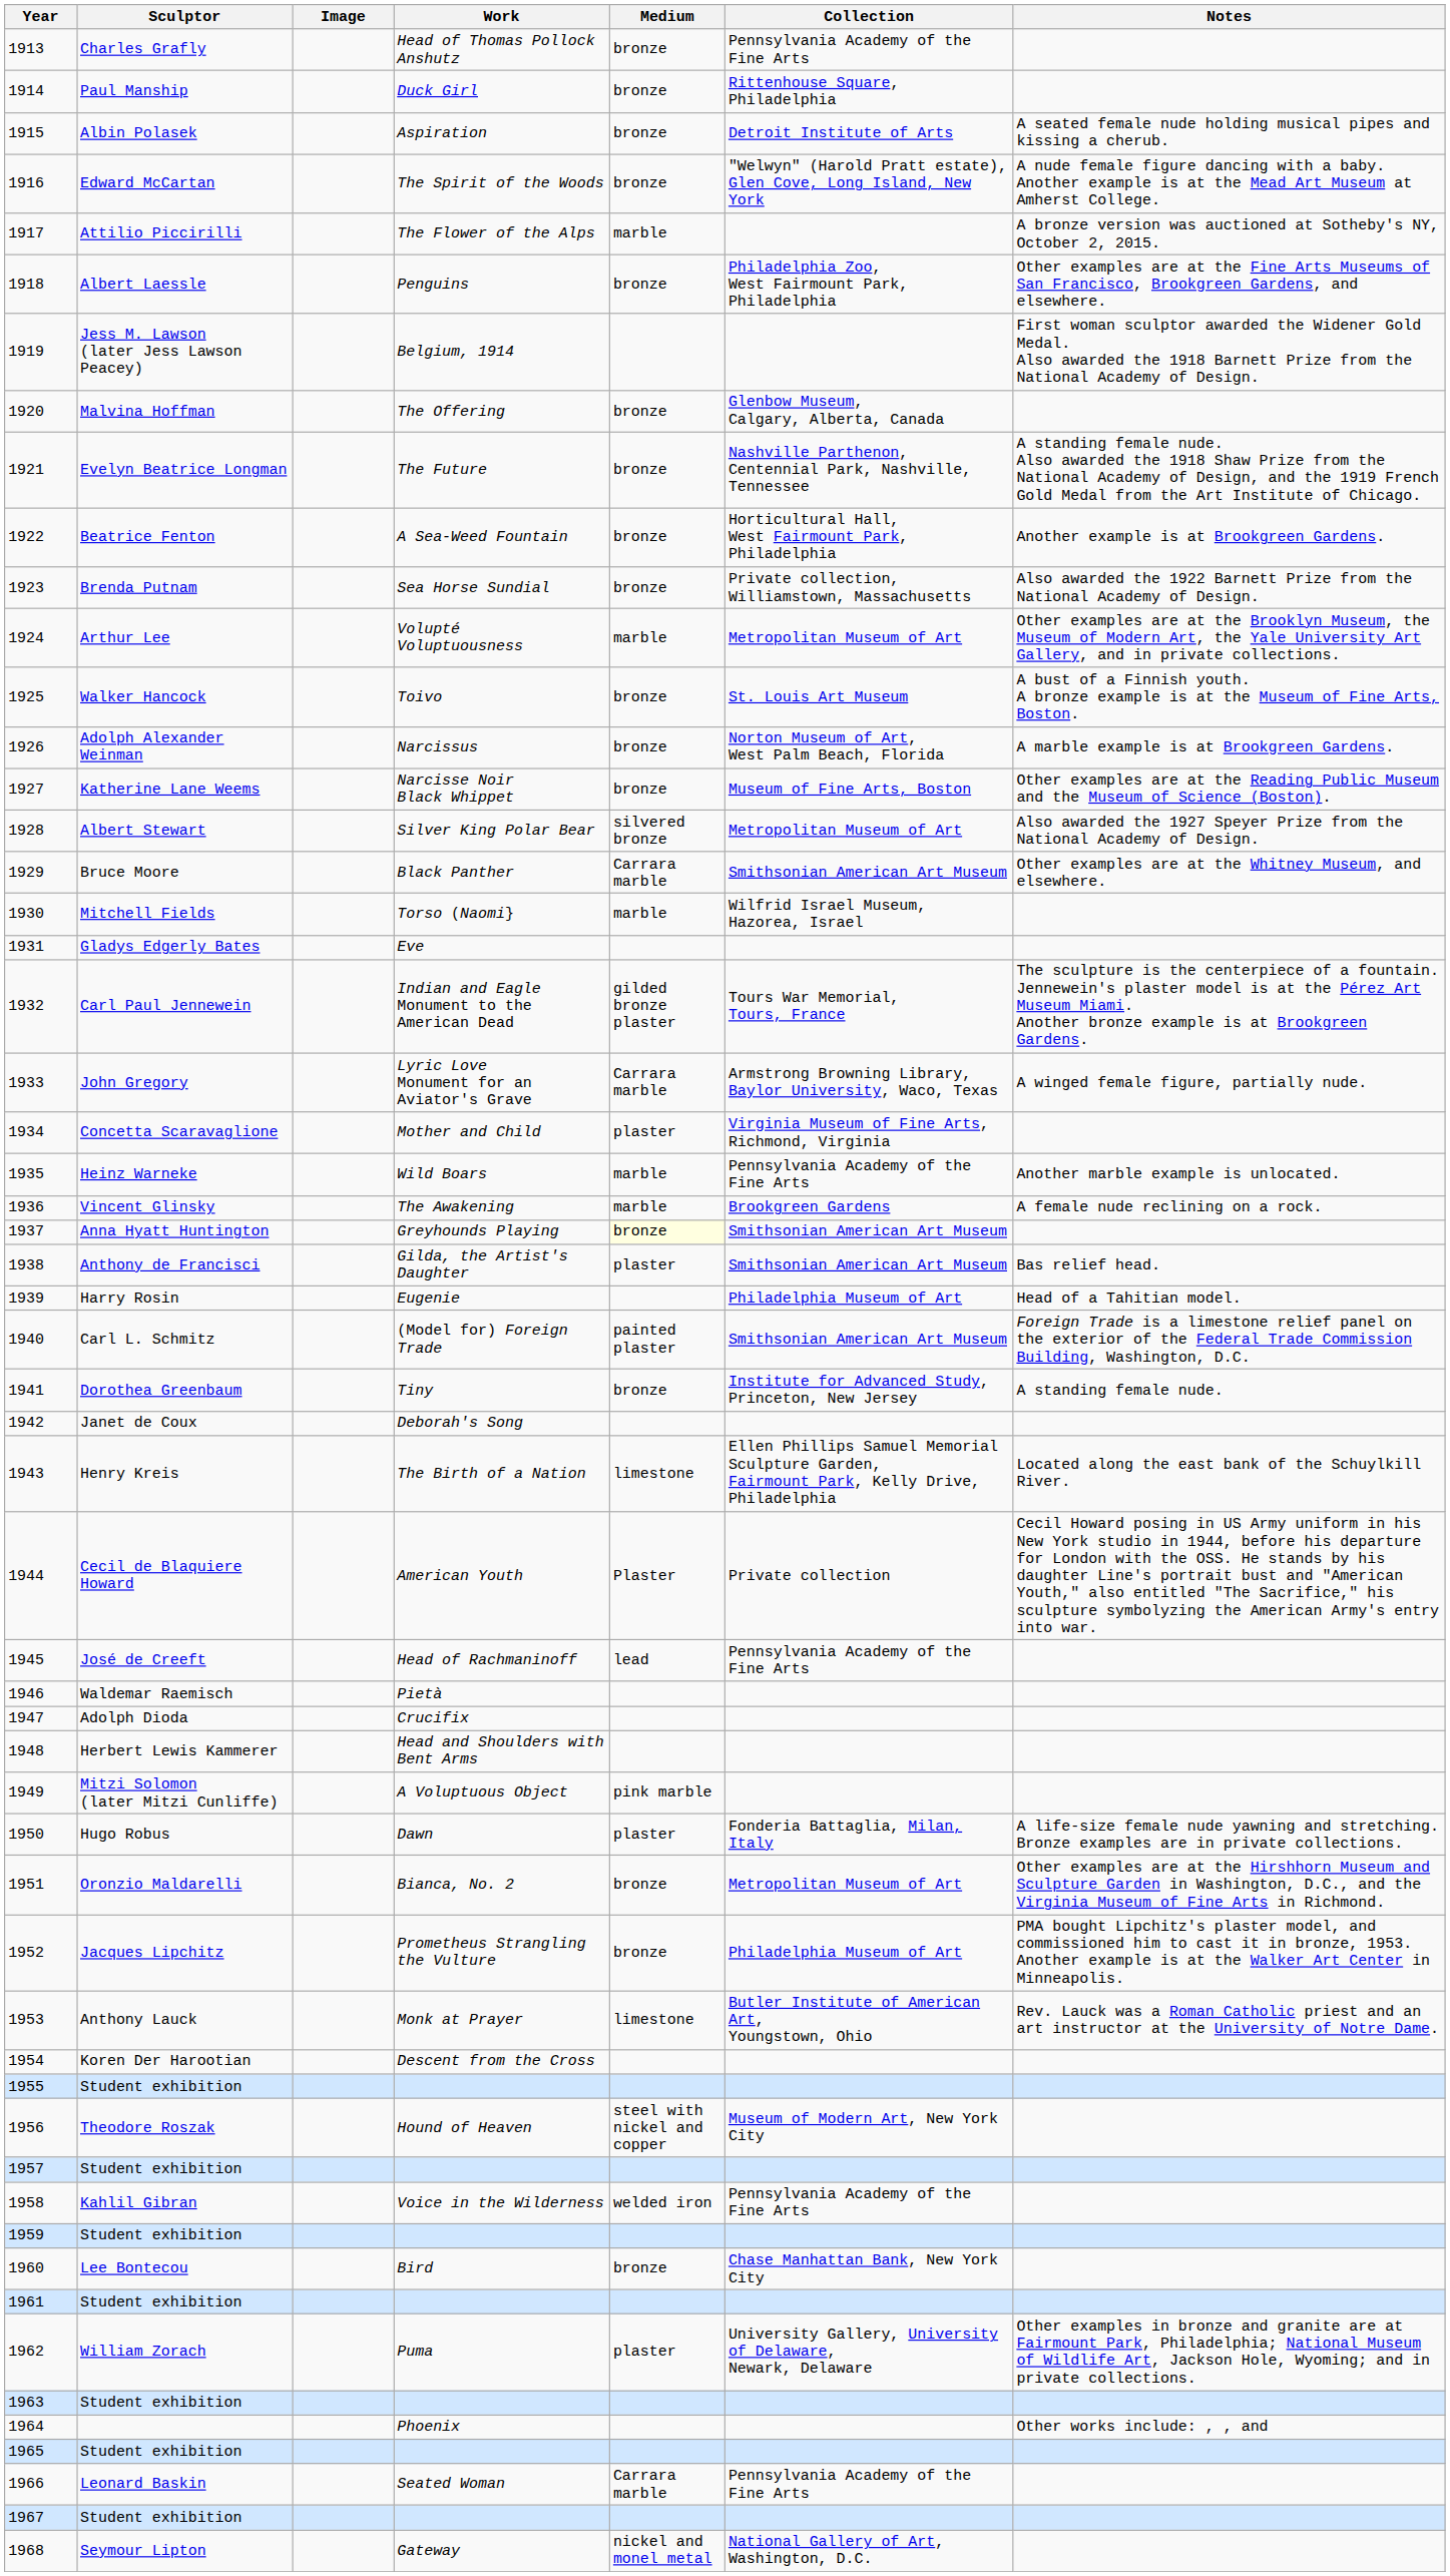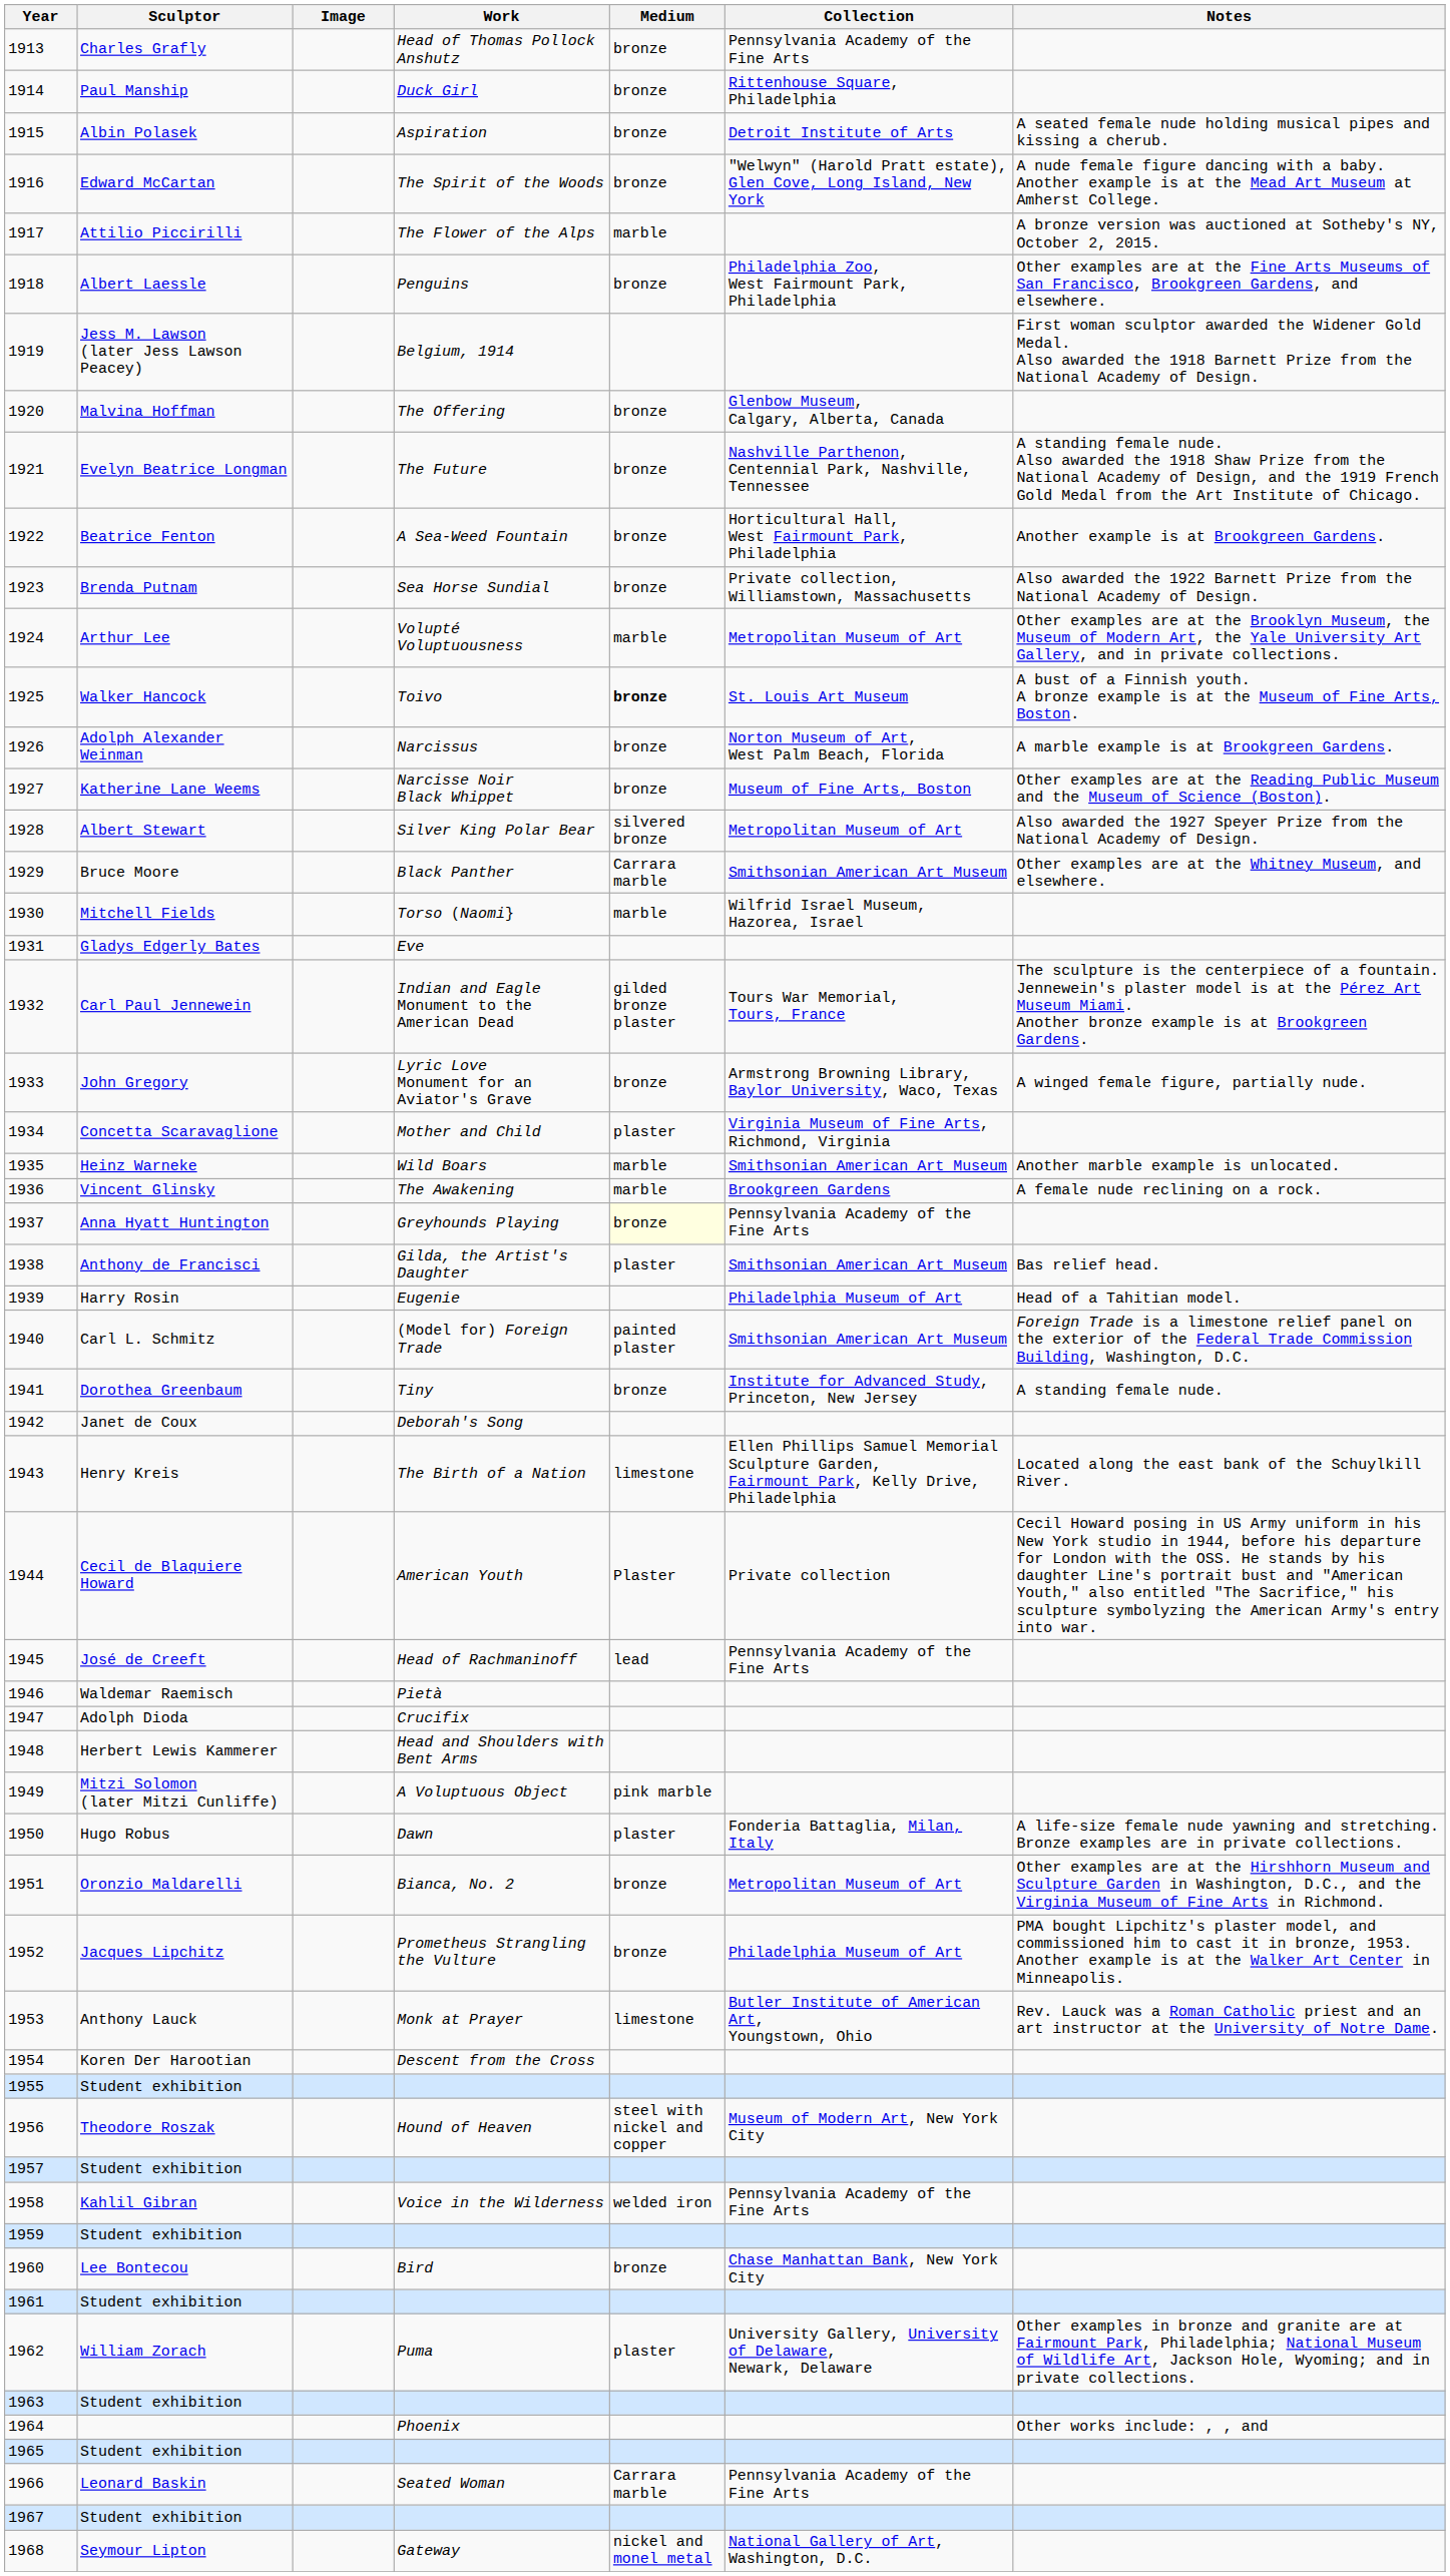1925 | Medium: normal -> bold
1933 | Medium: Carrara marble -> bronze
1935 | Collection: Pennsylvania Academy of the Fine Arts -> Smithsonian American Art Museum
1937 | Collection: Smithsonian American Art Museum -> Pennsylvania Academy of the Fine Arts
